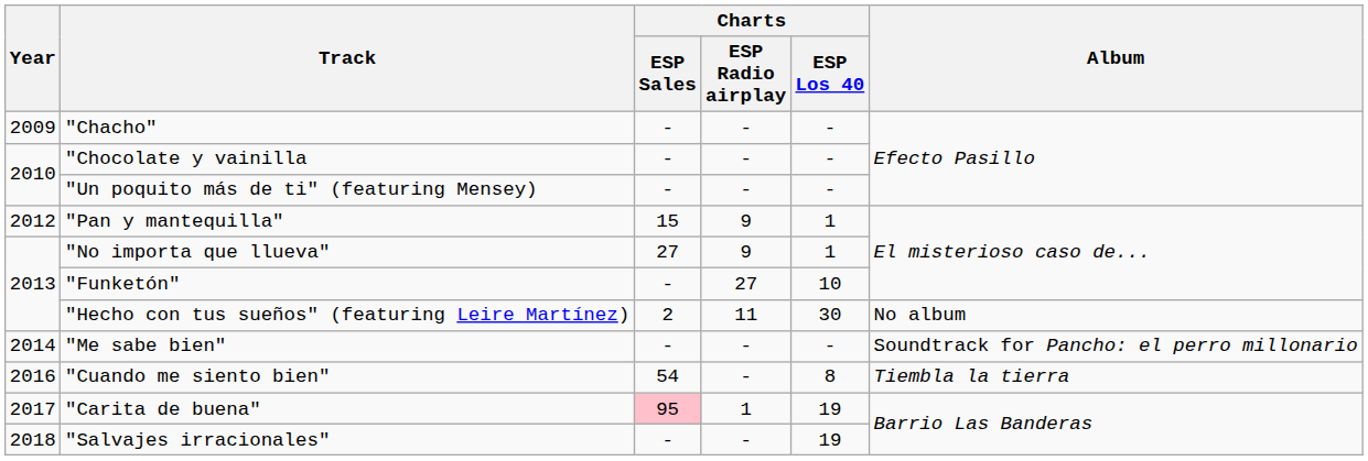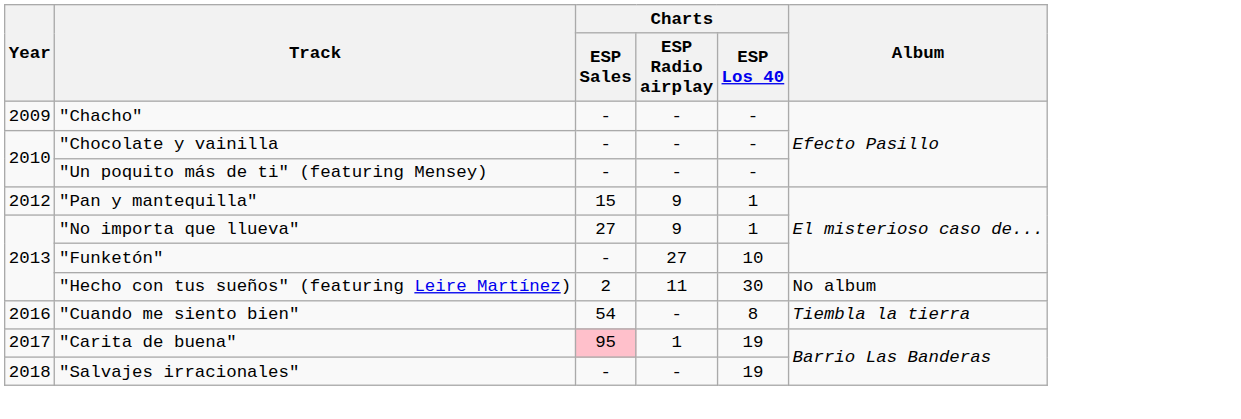- row: 2014 | "Me sabe bien" | - | - | - | Soundtrack for Pancho: el perro millonario
